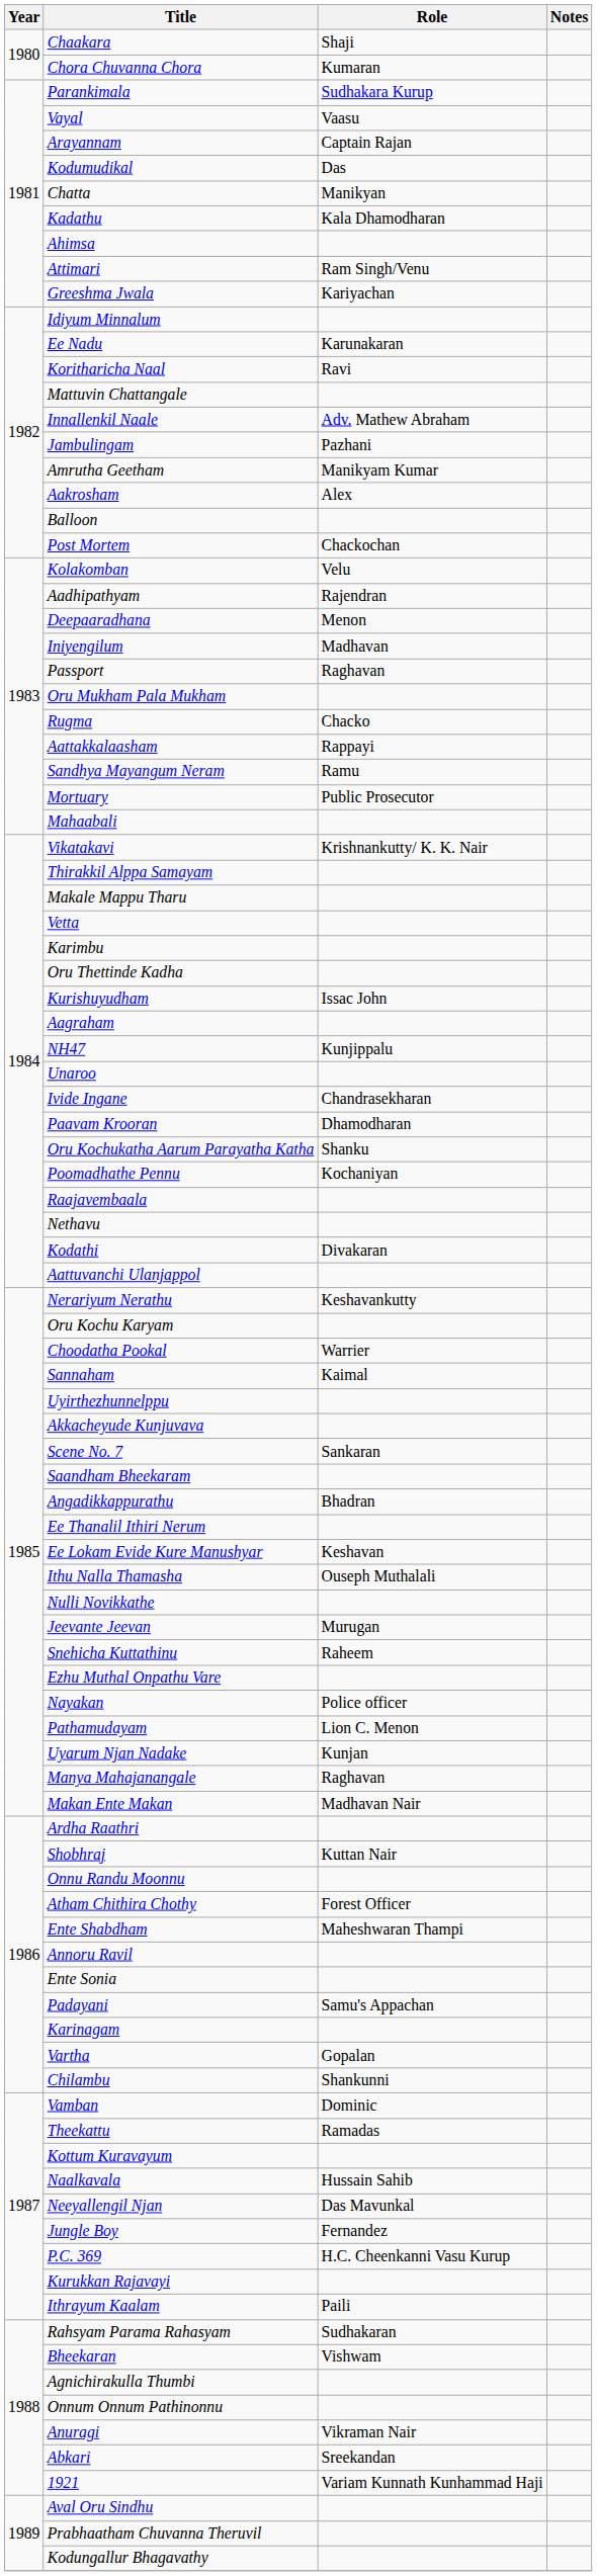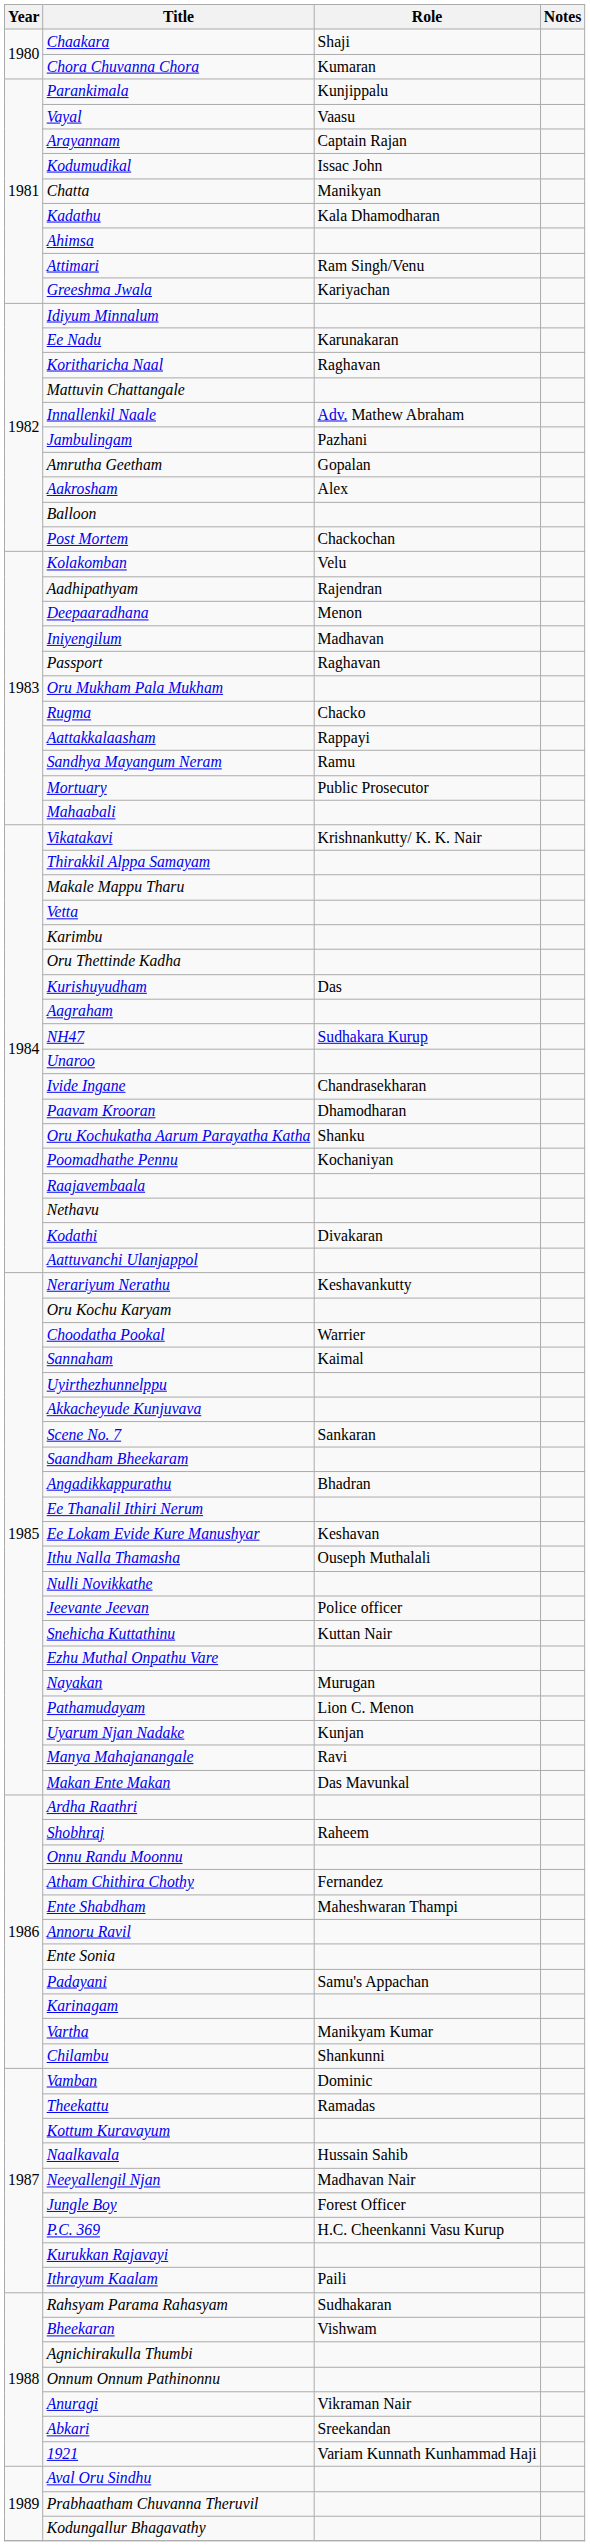Parankimala | Role: Sudhakara Kurup -> Kunjippalu
Kodumudikal | Role: Das -> Issac John
Koritharicha Naal | Role: Ravi -> Raghavan
Amrutha Geetham | Role: Manikyam Kumar -> Gopalan
Kurishuyudham | Role: Issac John -> Das
NH47 | Role: Kunjippalu -> Sudhakara Kurup
Jeevante Jeevan | Role: Murugan -> Police officer
Snehicha Kuttathinu | Role: Raheem -> Kuttan Nair
Nayakan | Role: Police officer -> Murugan
Manya Mahajanangale | Role: Raghavan -> Ravi
Makan Ente Makan | Role: Madhavan Nair -> Das Mavunkal
Shobhraj | Role: Kuttan Nair -> Raheem
Atham Chithira Chothy | Role: Forest Officer -> Fernandez
Vartha | Role: Gopalan -> Manikyam Kumar
Neeyallengil Njan | Role: Das Mavunkal -> Madhavan Nair
Jungle Boy | Role: Fernandez -> Forest Officer
